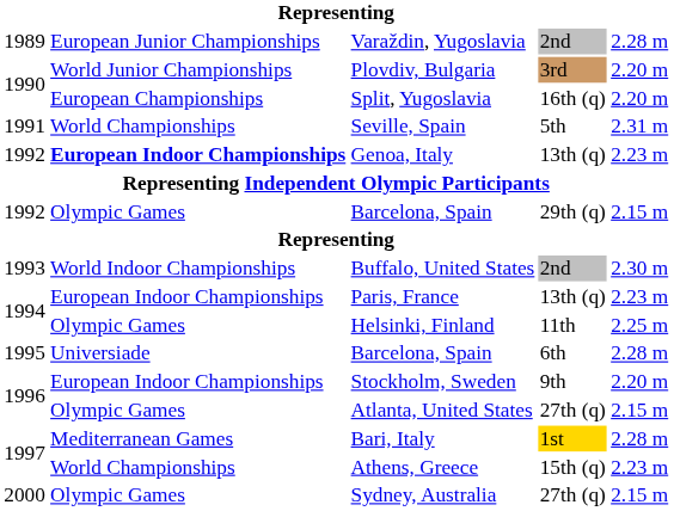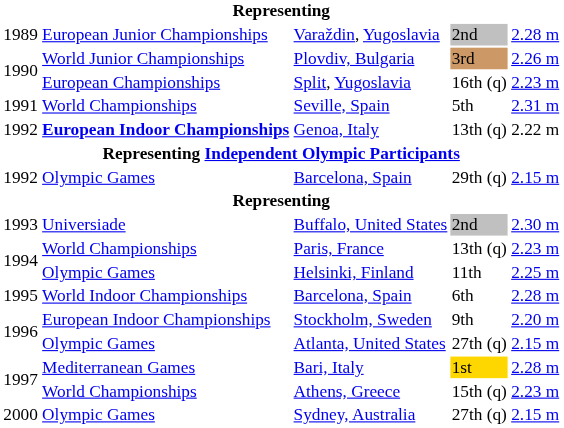Plovdiv, Bulgaria | column 5: 2.20 m -> 2.26 m
Split, Yugoslavia | column 5: 2.20 m -> 2.23 m
Genoa, Italy | column 5: 2.23 m -> 2.22 m
Buffalo, United States | column 2: World Indoor Championships -> Universiade
Paris, France | column 2: European Indoor Championships -> World Championships
Barcelona, Spain / 6th | column 2: Universiade -> World Indoor Championships
